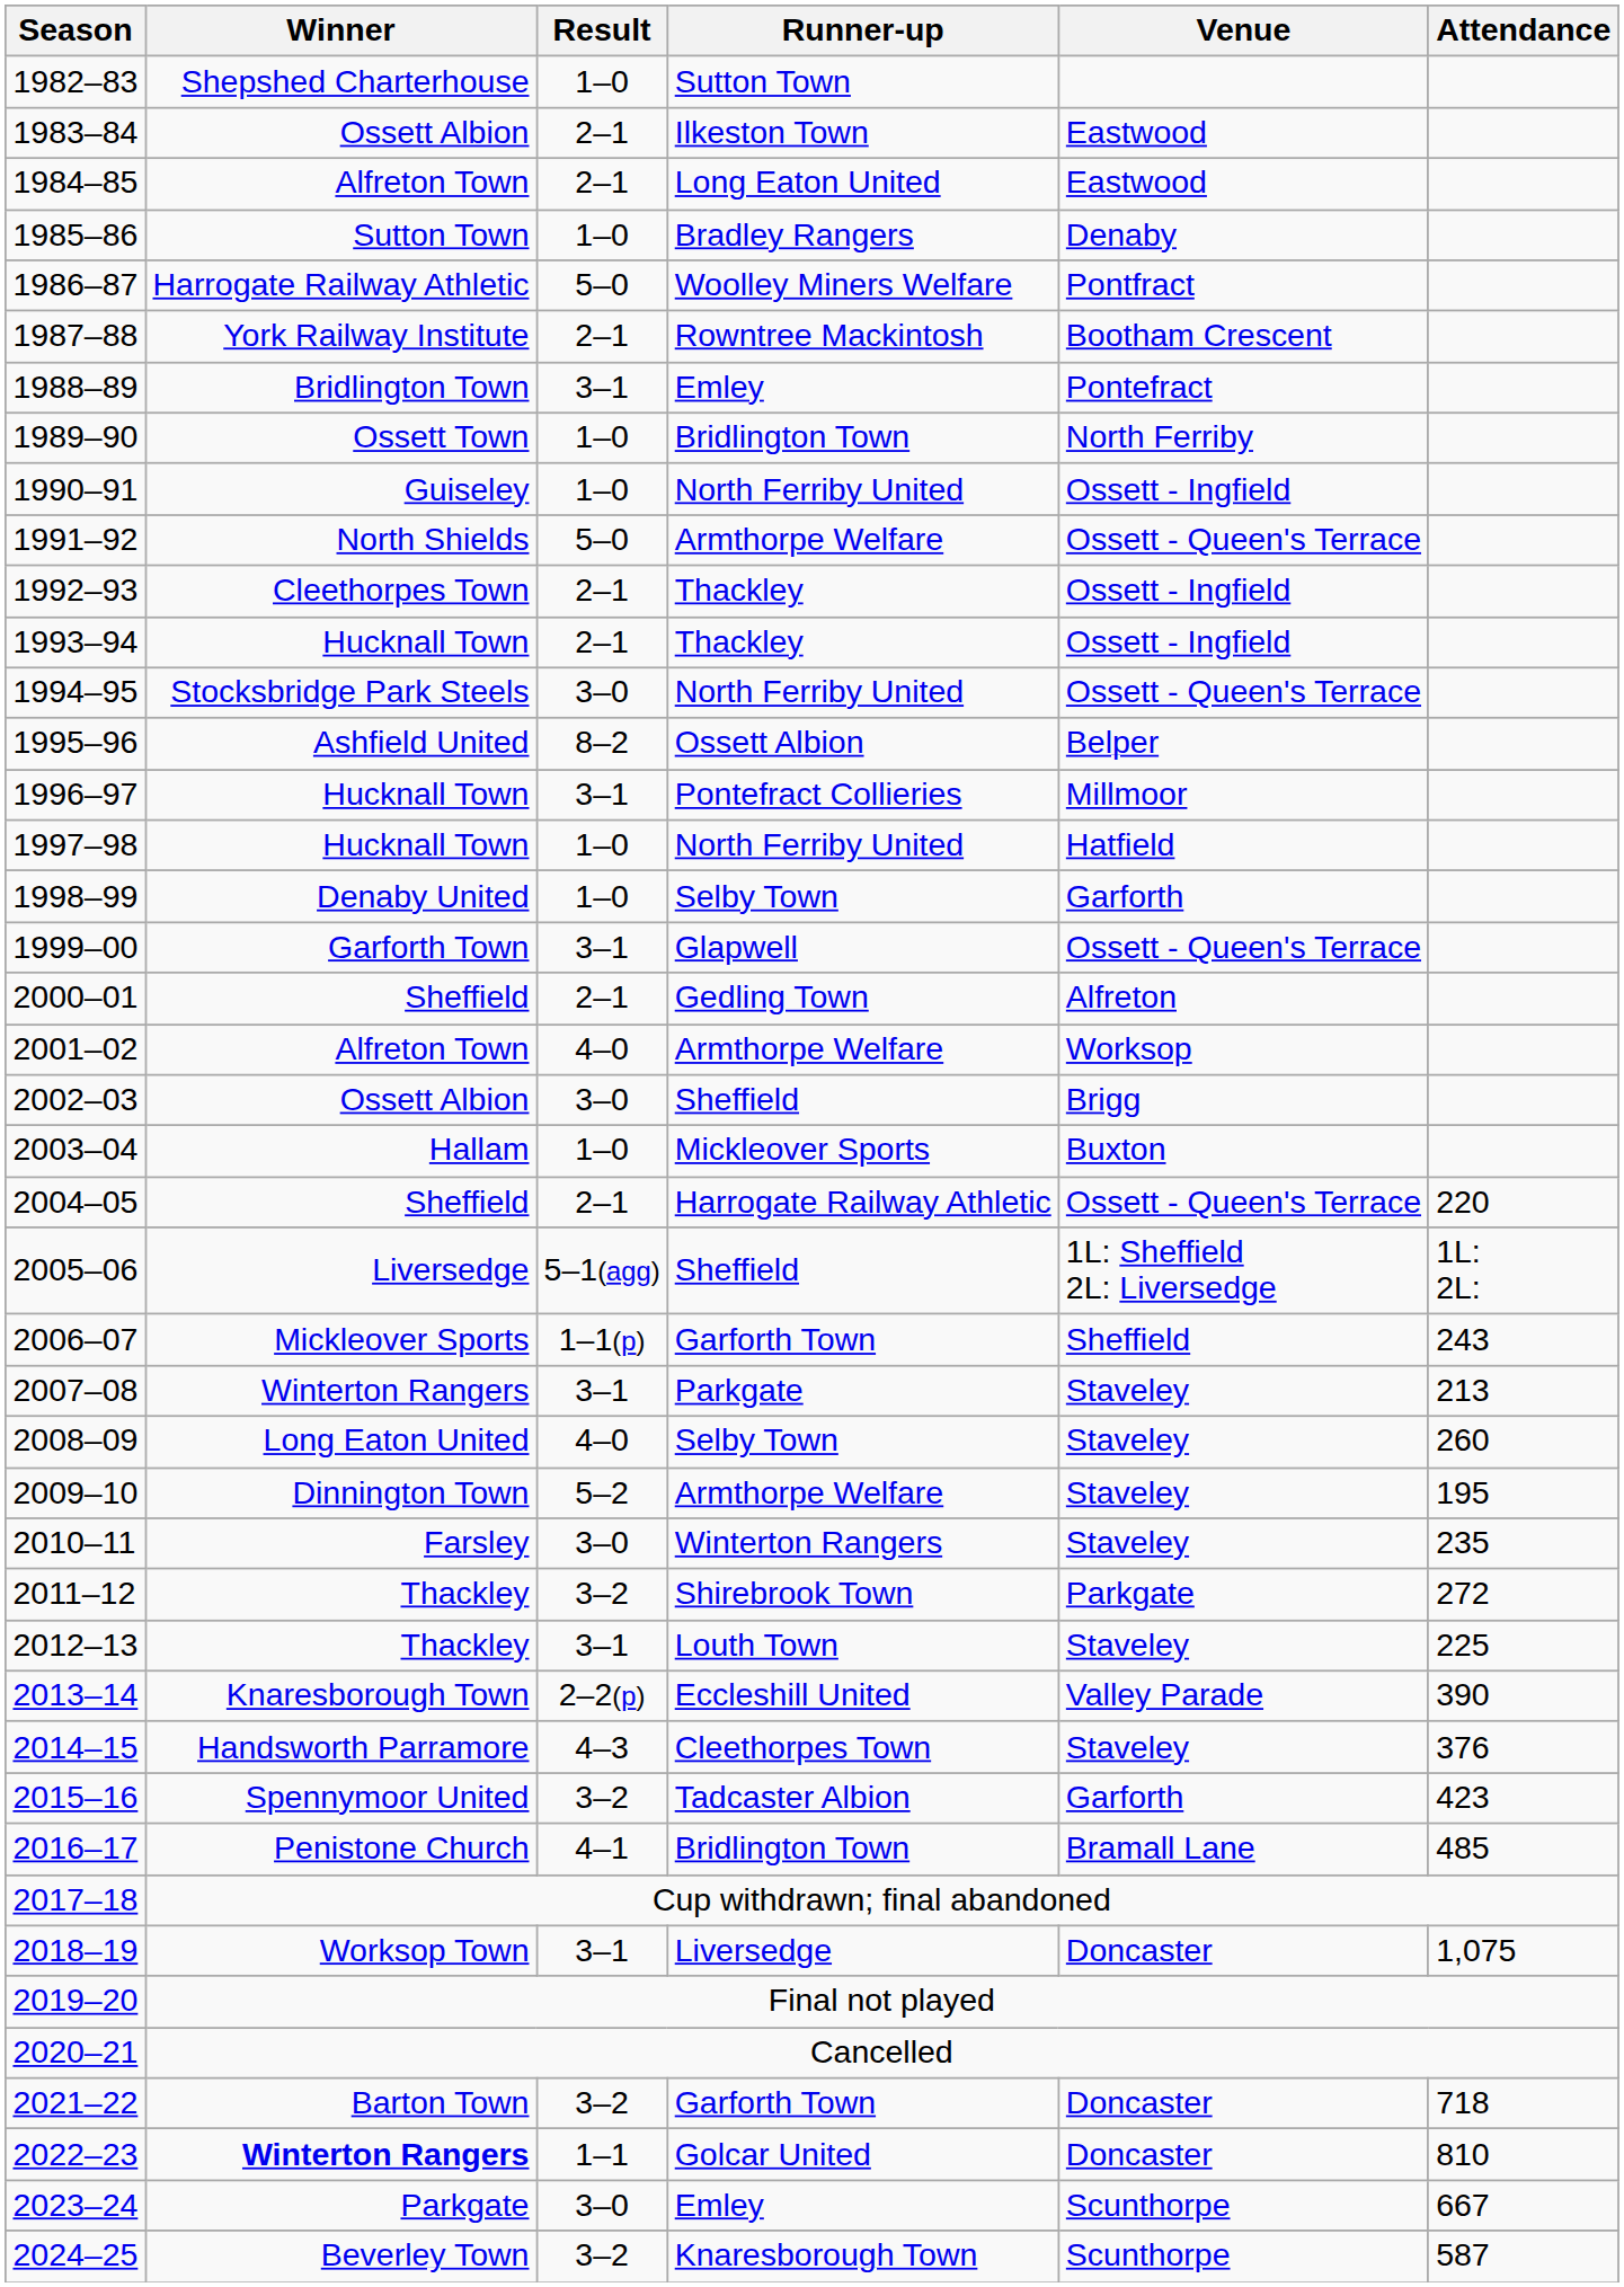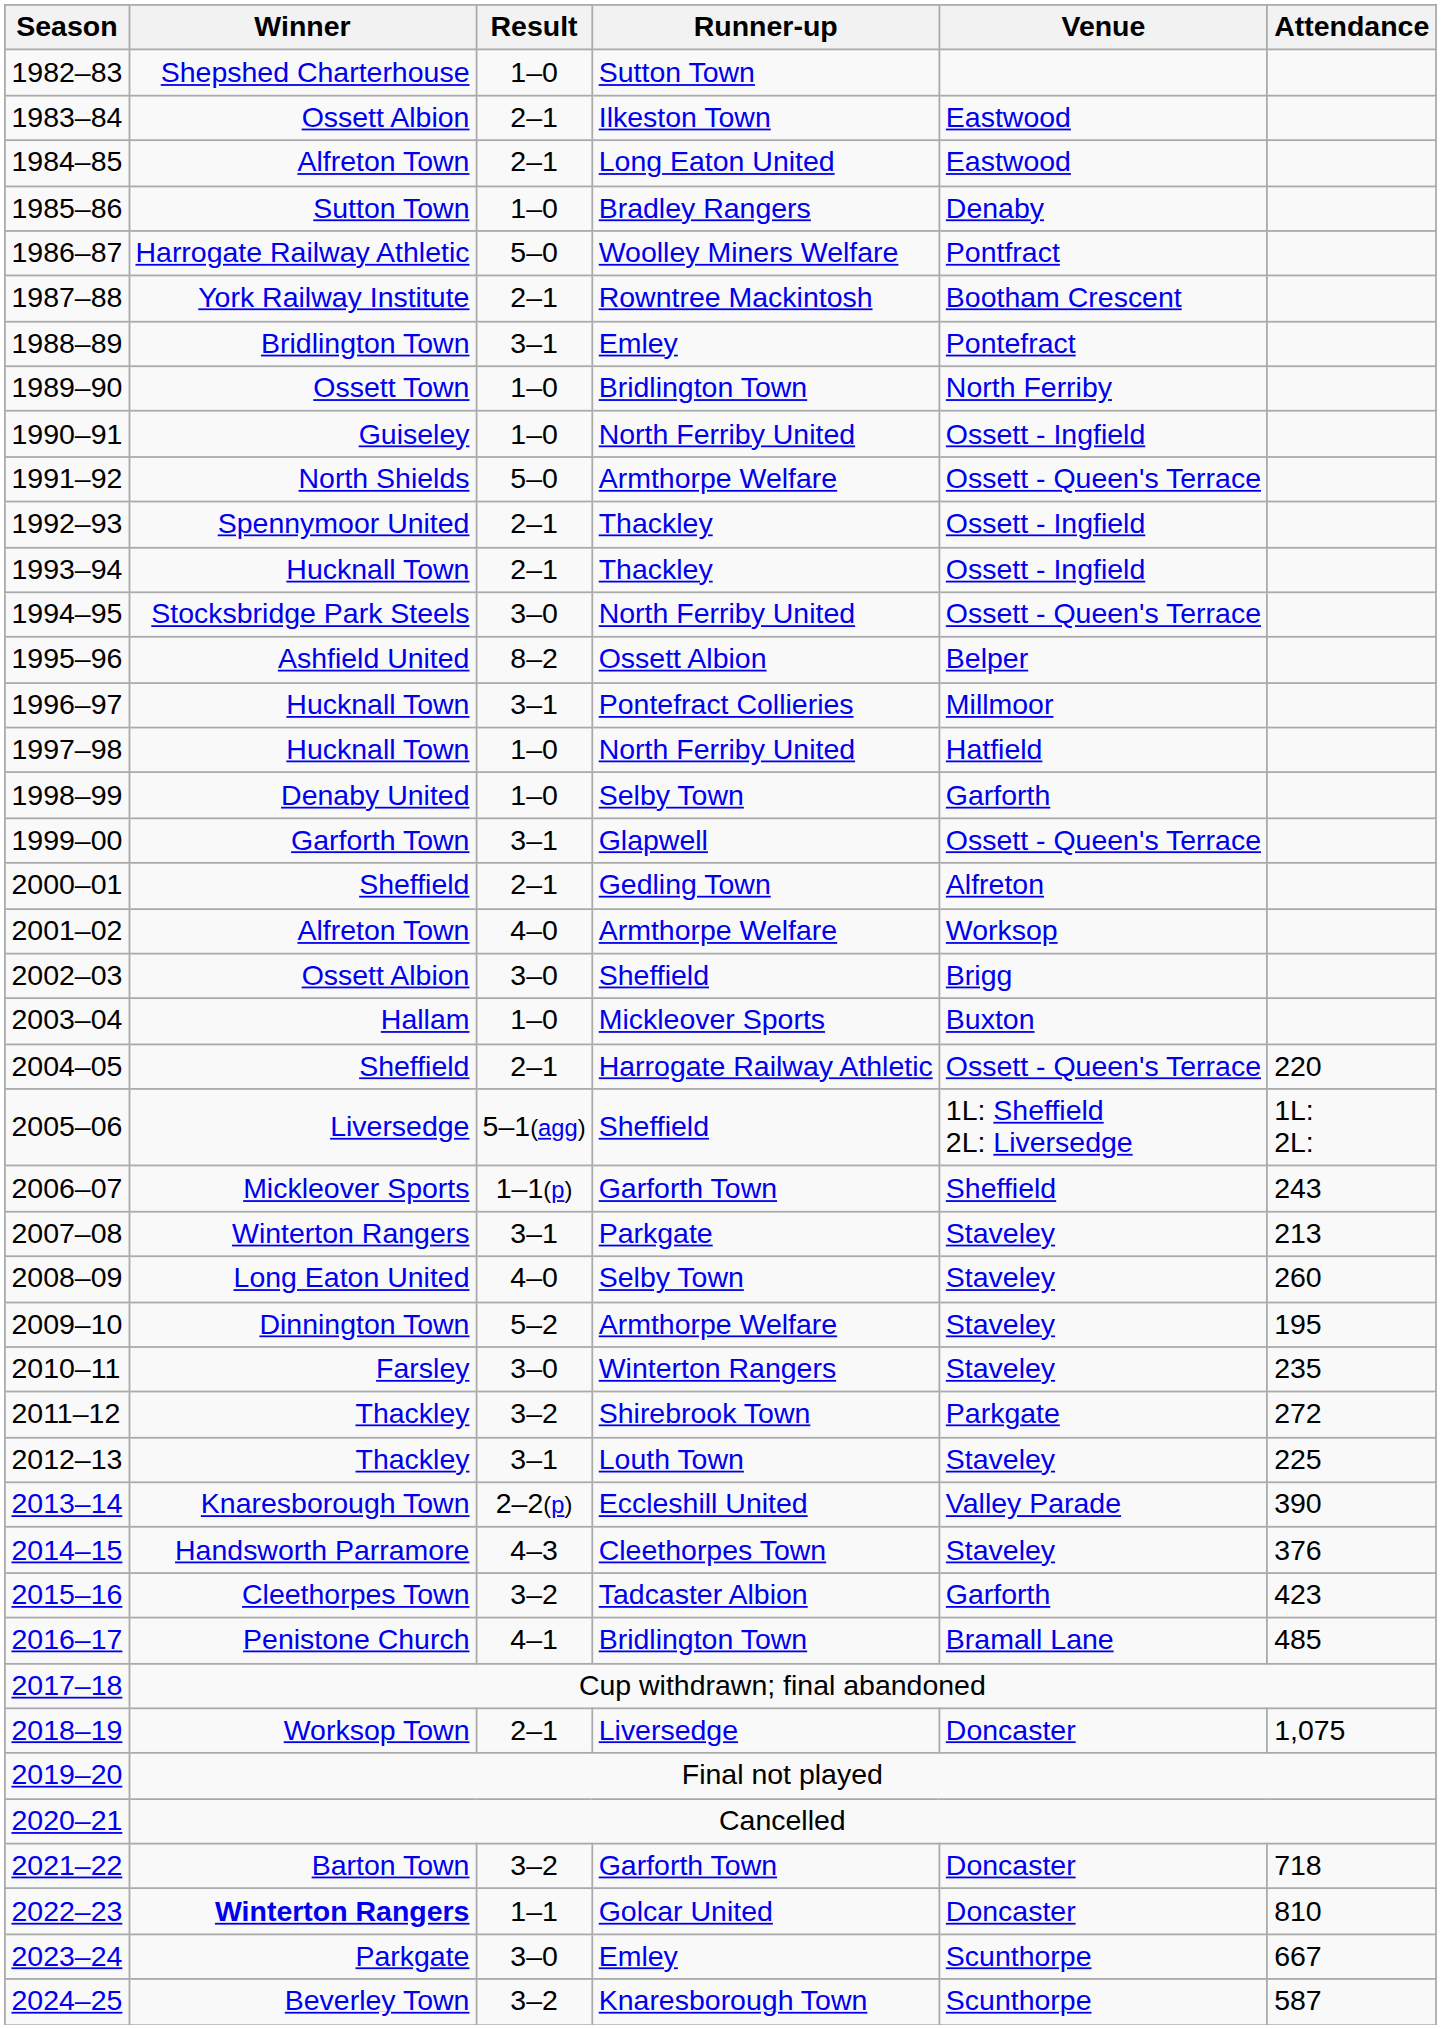1992–93 | Winner: Cleethorpes Town -> Spennymoor United
2015–16 | Winner: Spennymoor United -> Cleethorpes Town
2018–19 | Result: 3–1 -> 2–1
